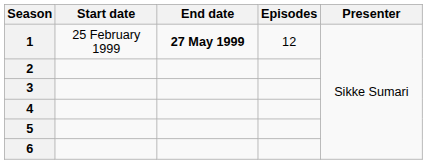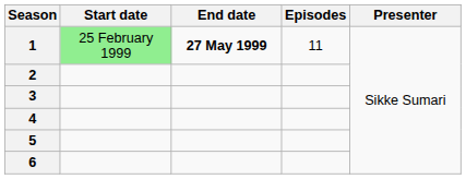1 | Start date: no background -> lightgreen background
1 | Episodes: 12 -> 11
